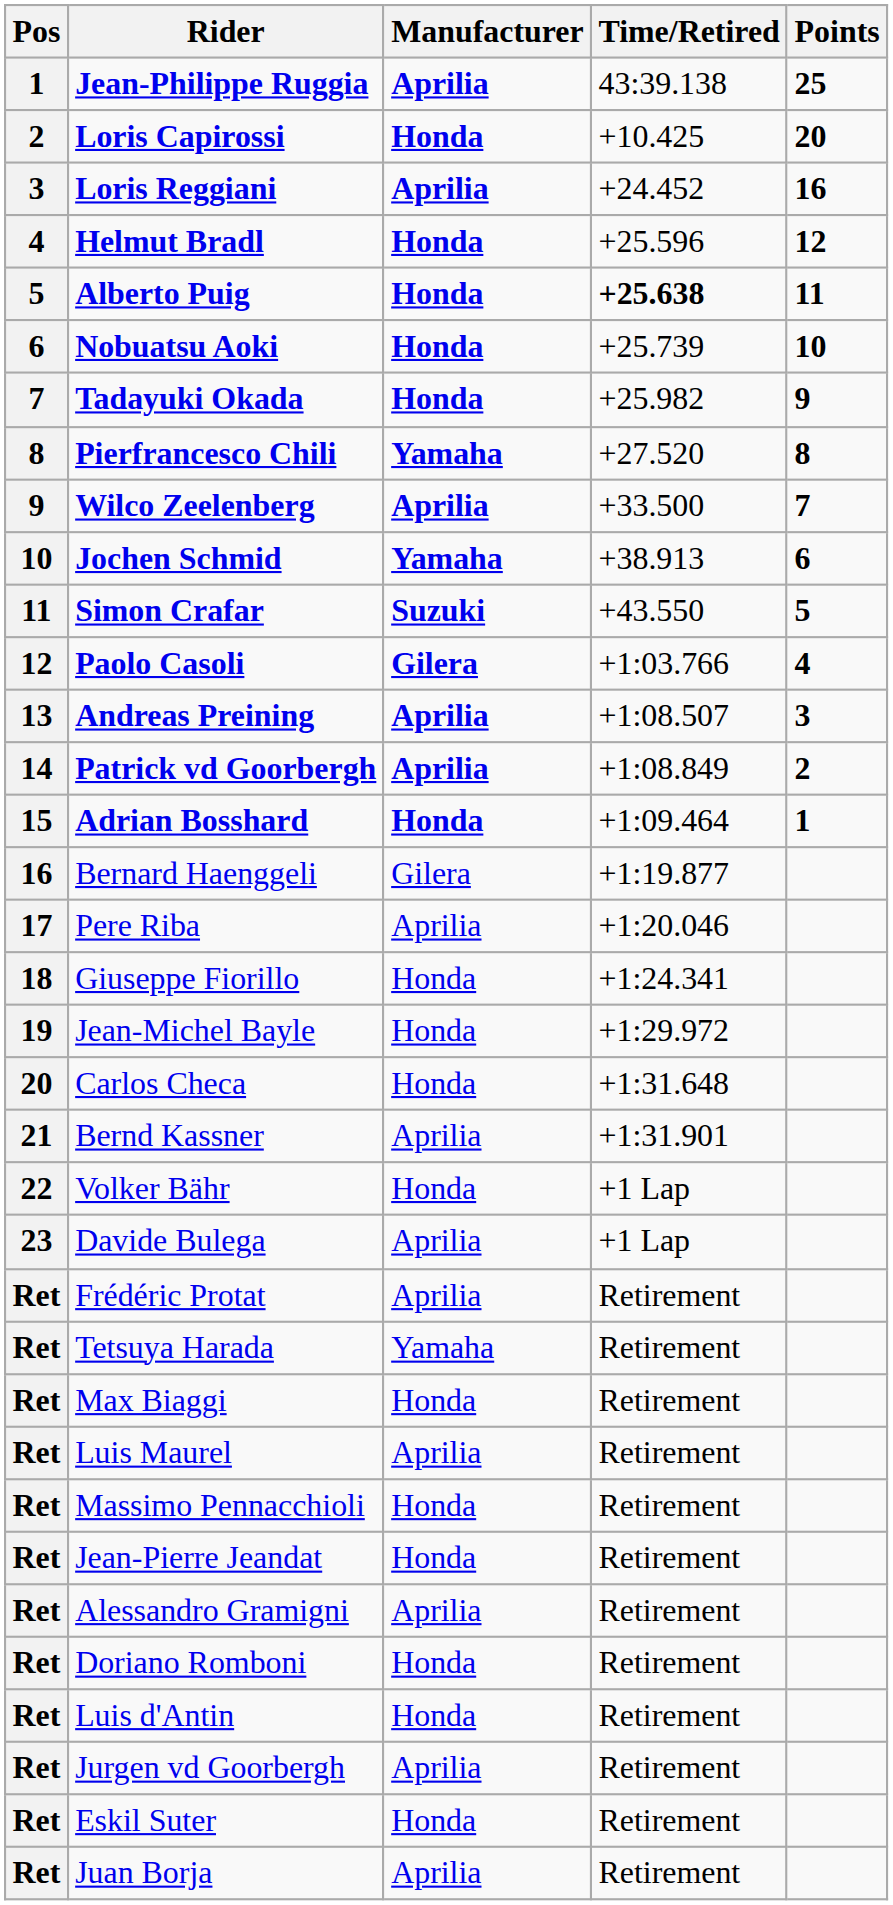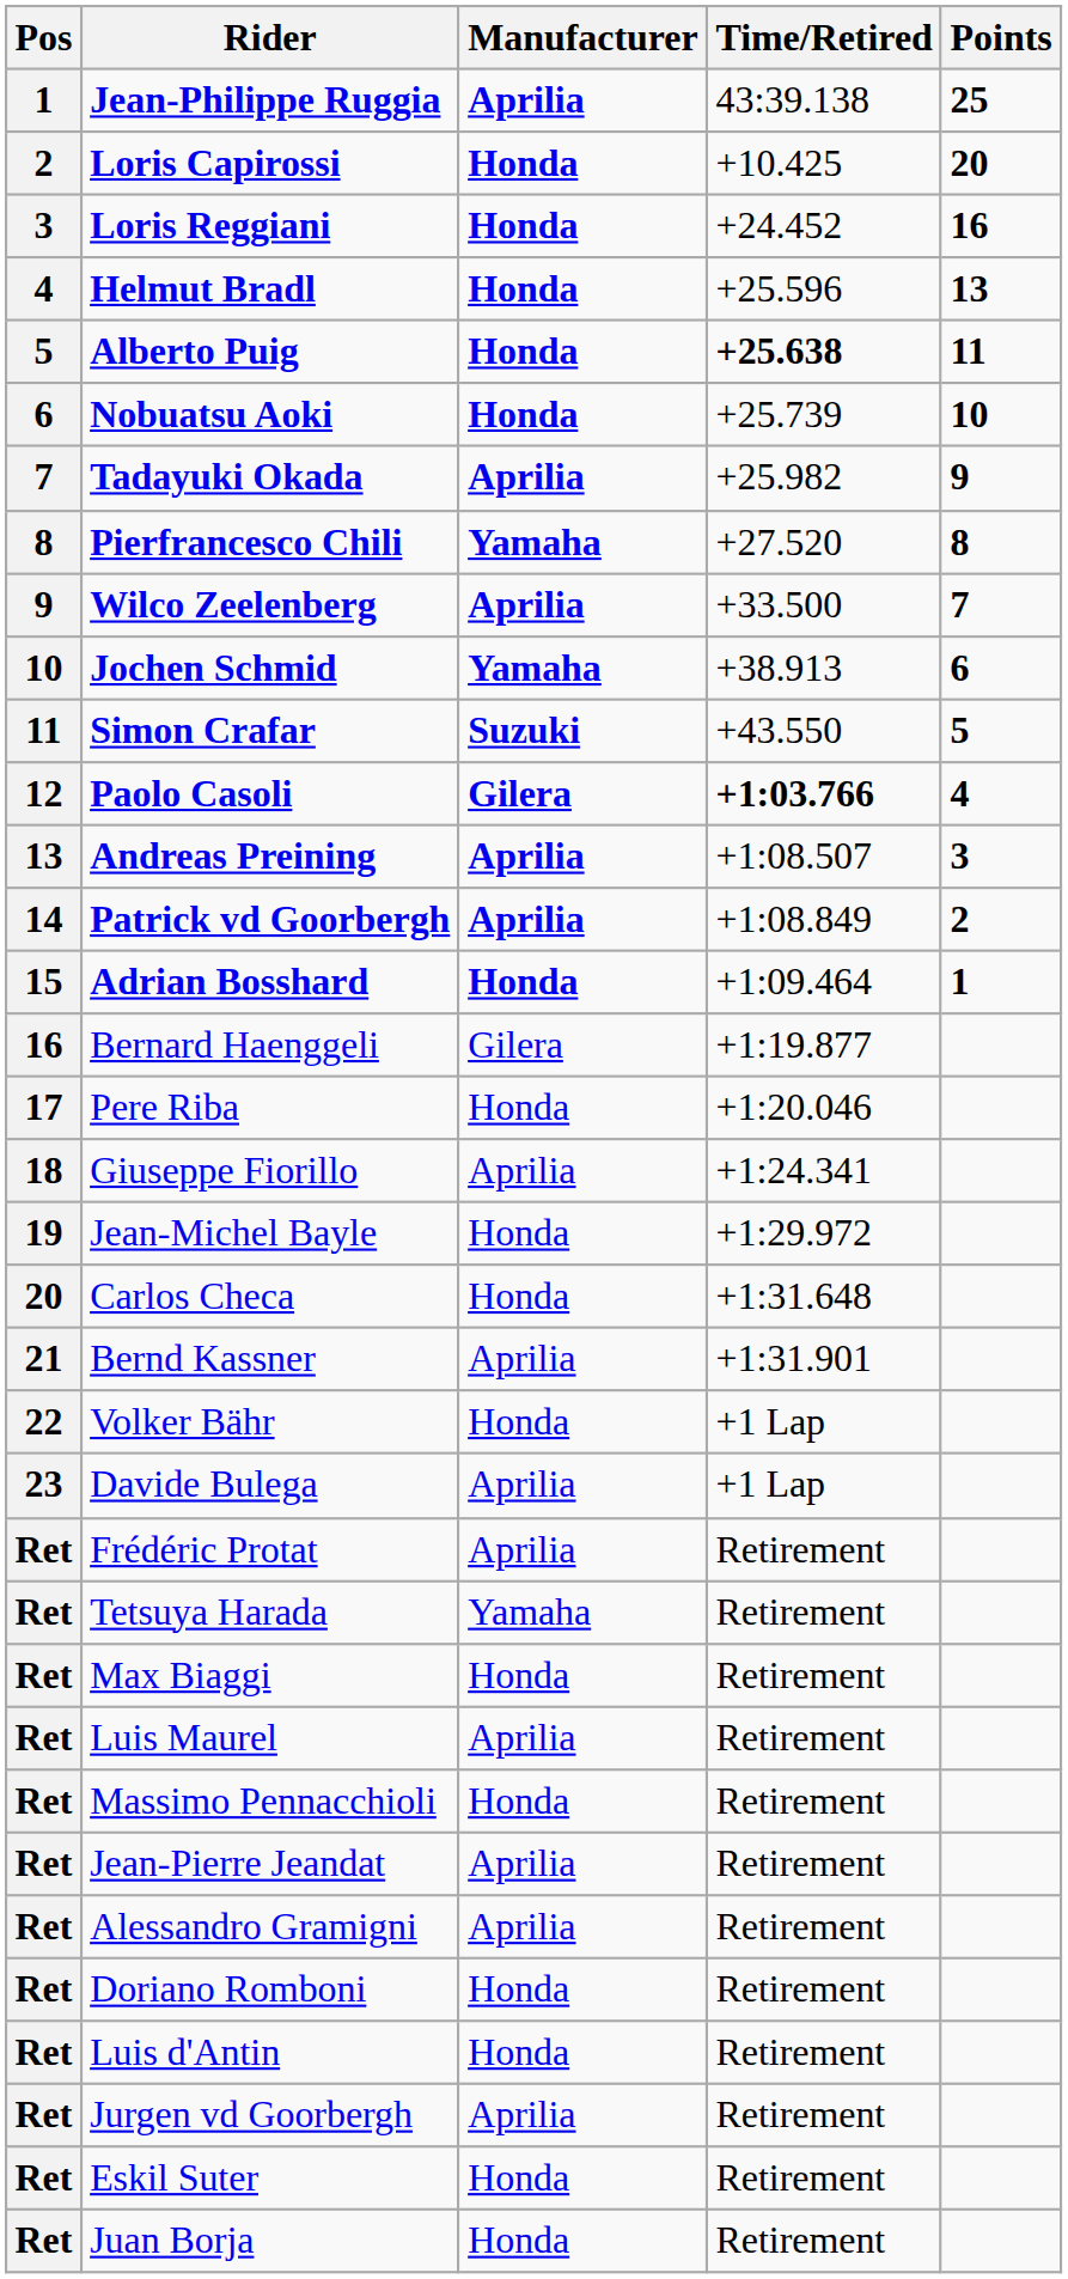Loris Reggiani | Manufacturer: Aprilia -> Honda
Helmut Bradl | Points: 12 -> 13
Tadayuki Okada | Manufacturer: Honda -> Aprilia
Paolo Casoli | Time/Retired: normal -> bold
Pere Riba | Manufacturer: Aprilia -> Honda
Giuseppe Fiorillo | Manufacturer: Honda -> Aprilia
Jean-Pierre Jeandat | Manufacturer: Honda -> Aprilia
Juan Borja | Manufacturer: Aprilia -> Honda
